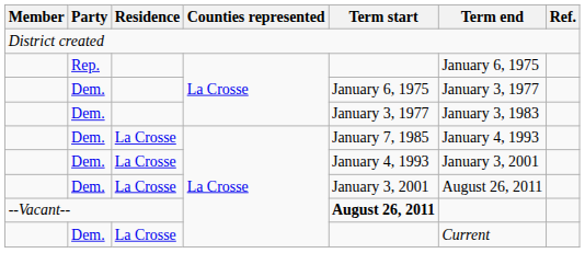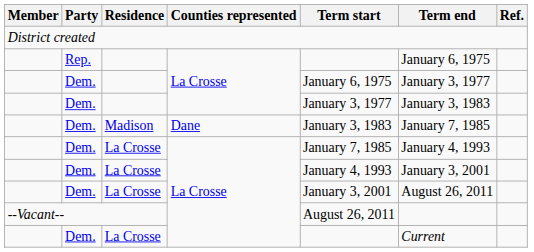+ row: Dem. | Madison | Dane | January 3, 1983 | January 7, 1985
--Vacant-- | Term start: bold -> normal
